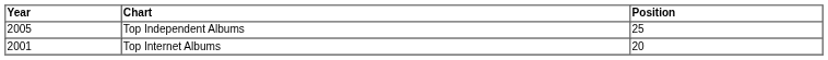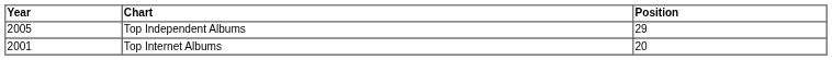Top Independent Albums | Position: 25 -> 29
